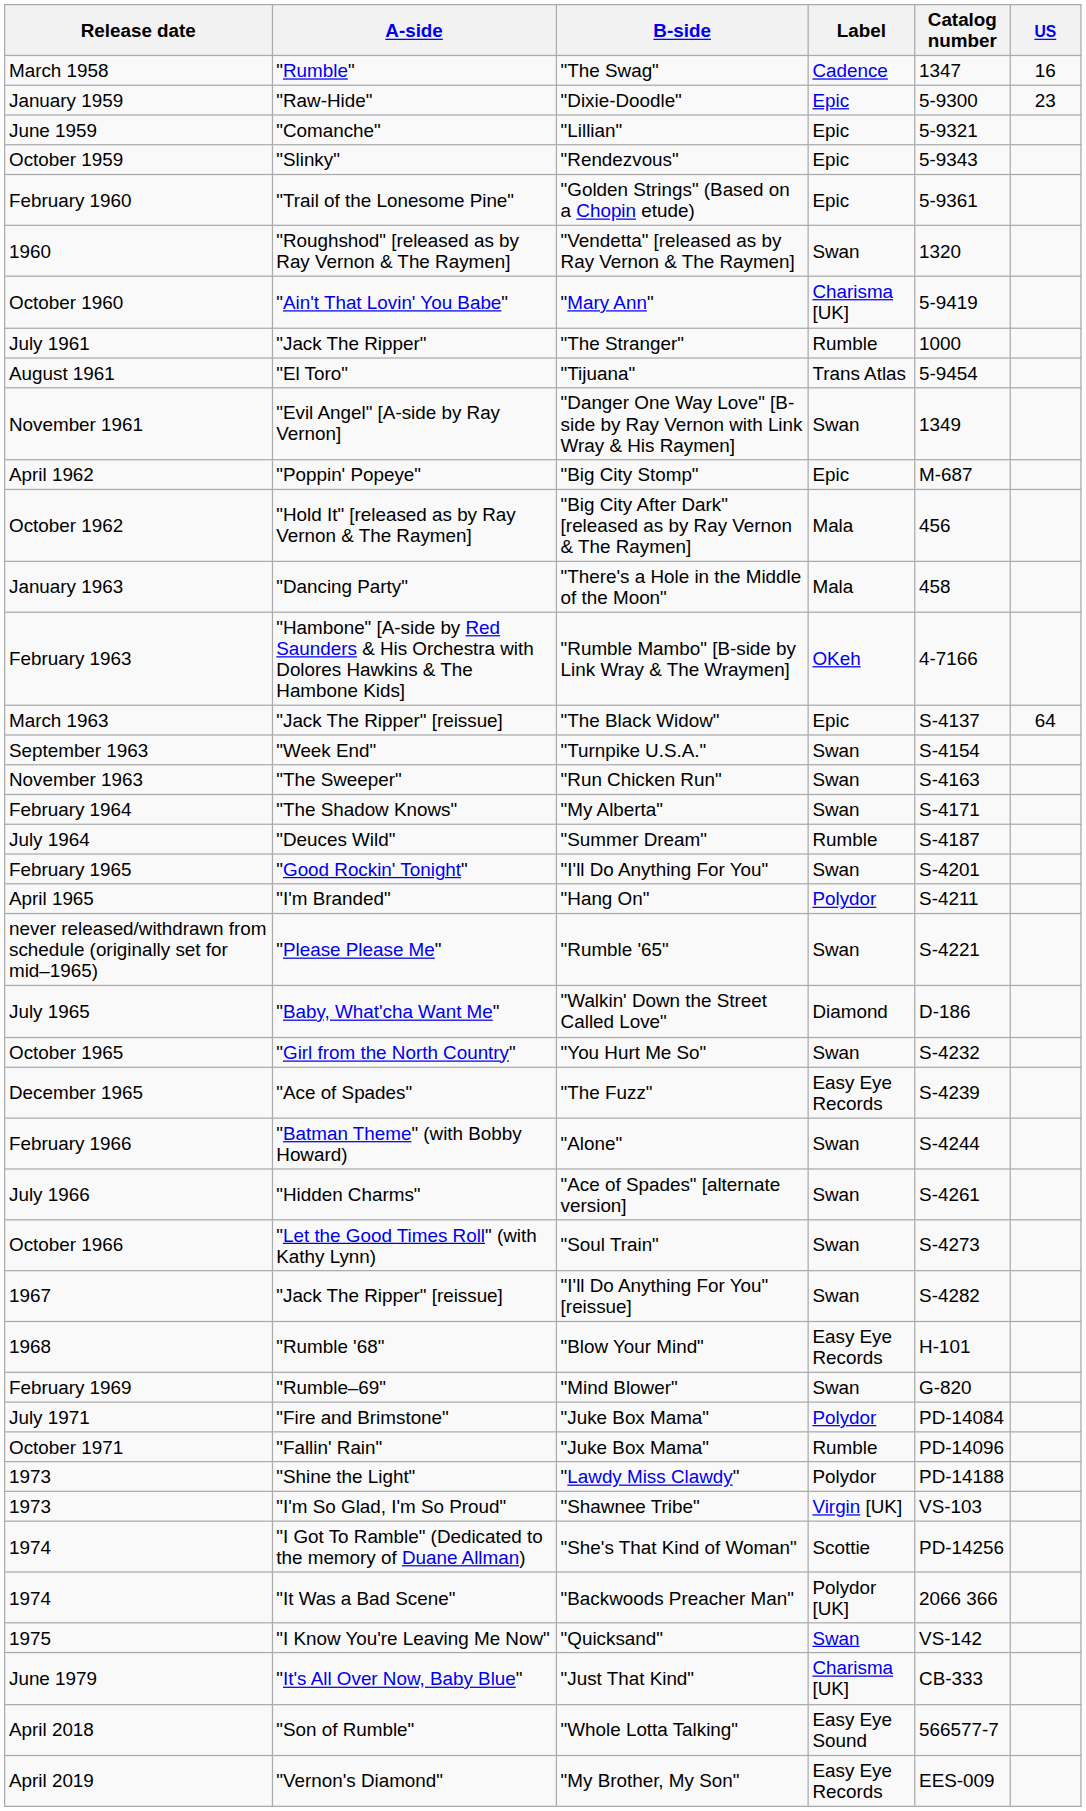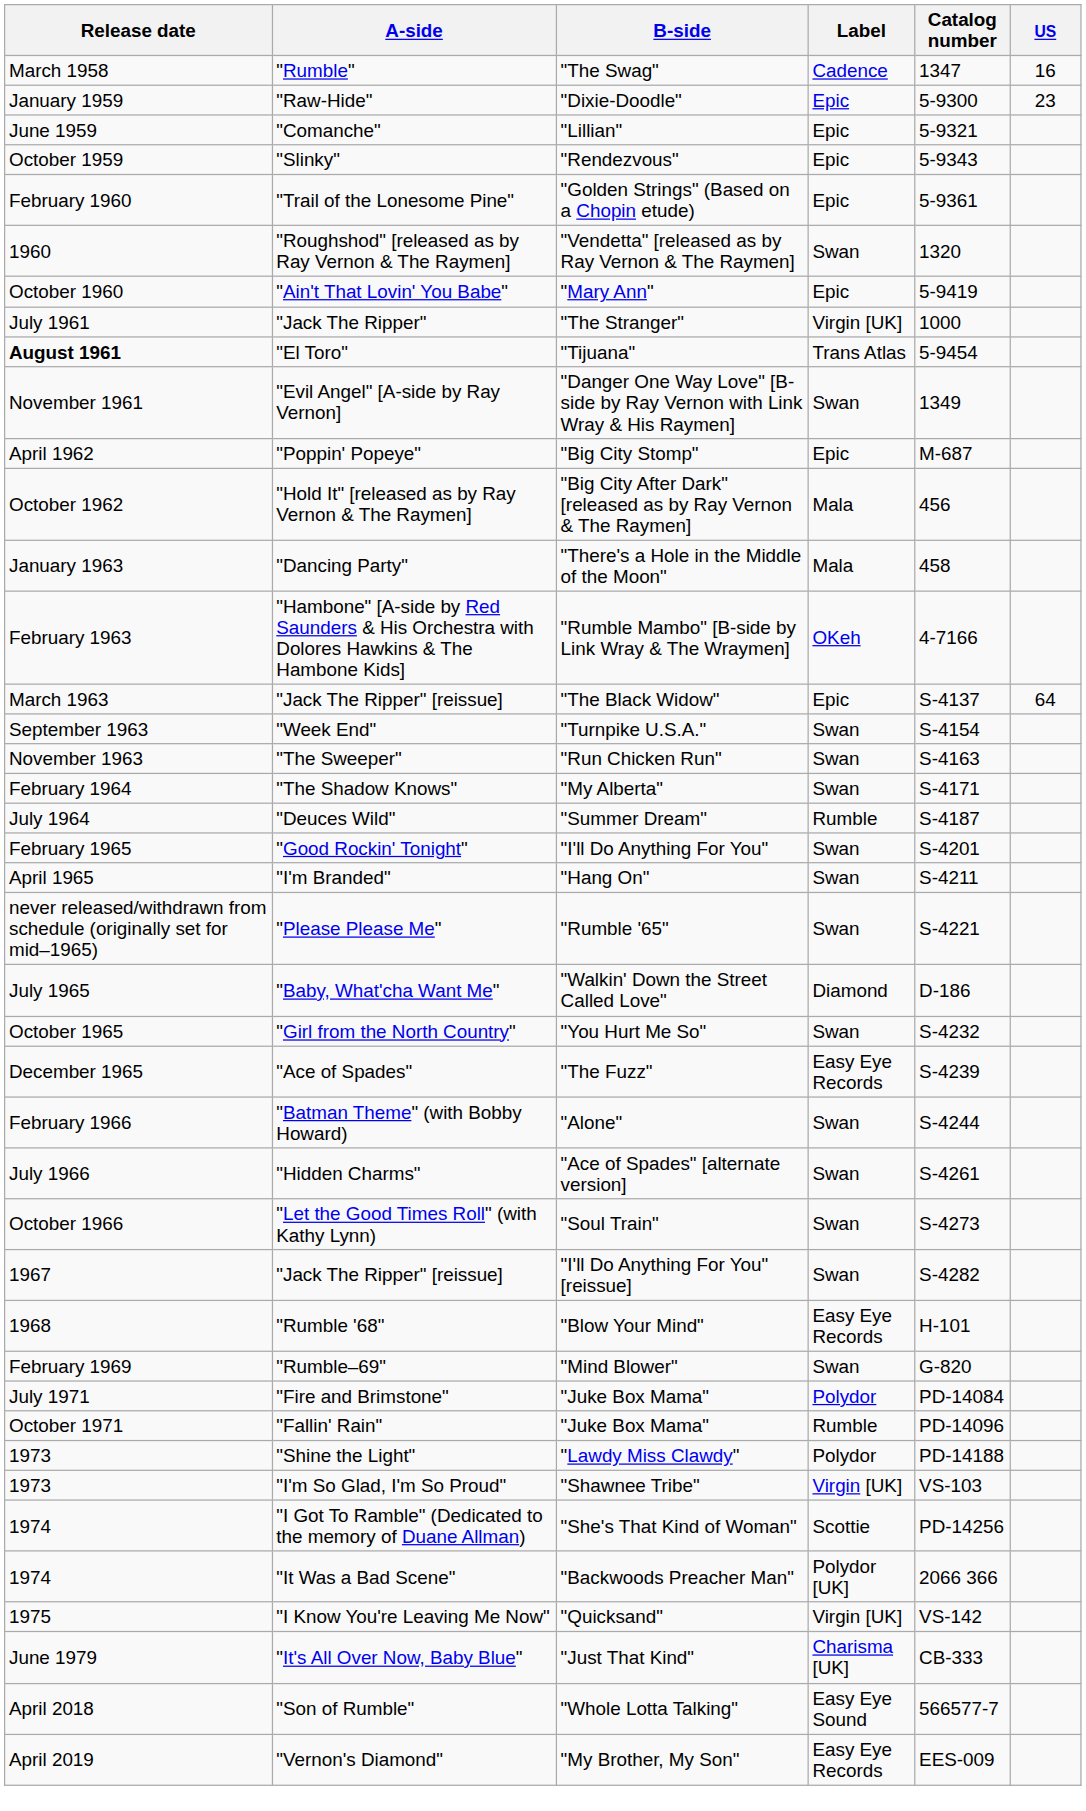"Ain't That Lovin' You Babe" | Label: Charisma [UK] -> Epic
"Jack The Ripper" | Label: Rumble -> Virgin [UK]
"El Toro" | Release date: normal -> bold
"I'm Branded" | Label: Polydor -> Swan
"I Know You're Leaving Me Now" | Label: Swan -> Virgin [UK]
